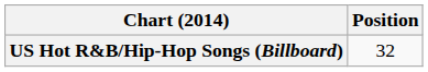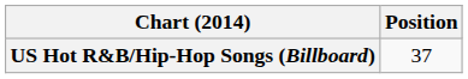US Hot R&B/Hip-Hop Songs (Billboard) | Position: 32 -> 37
